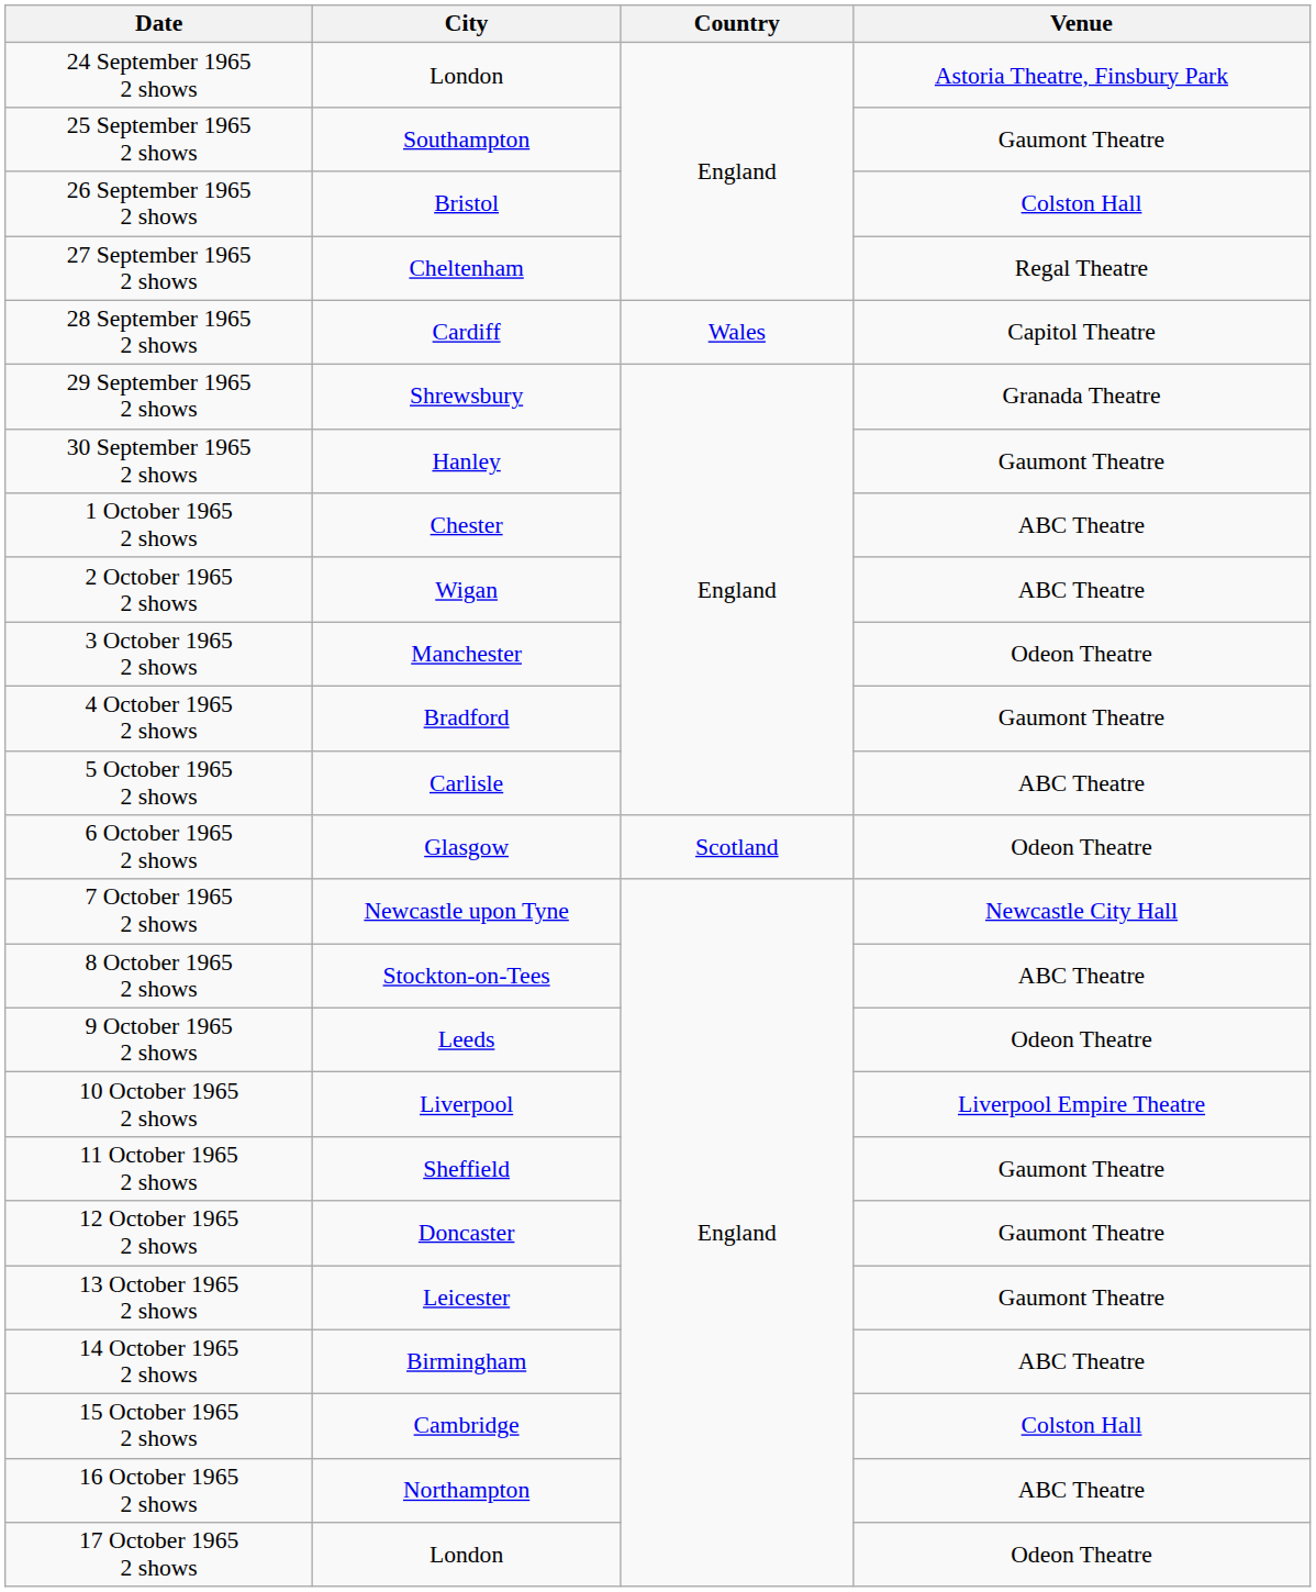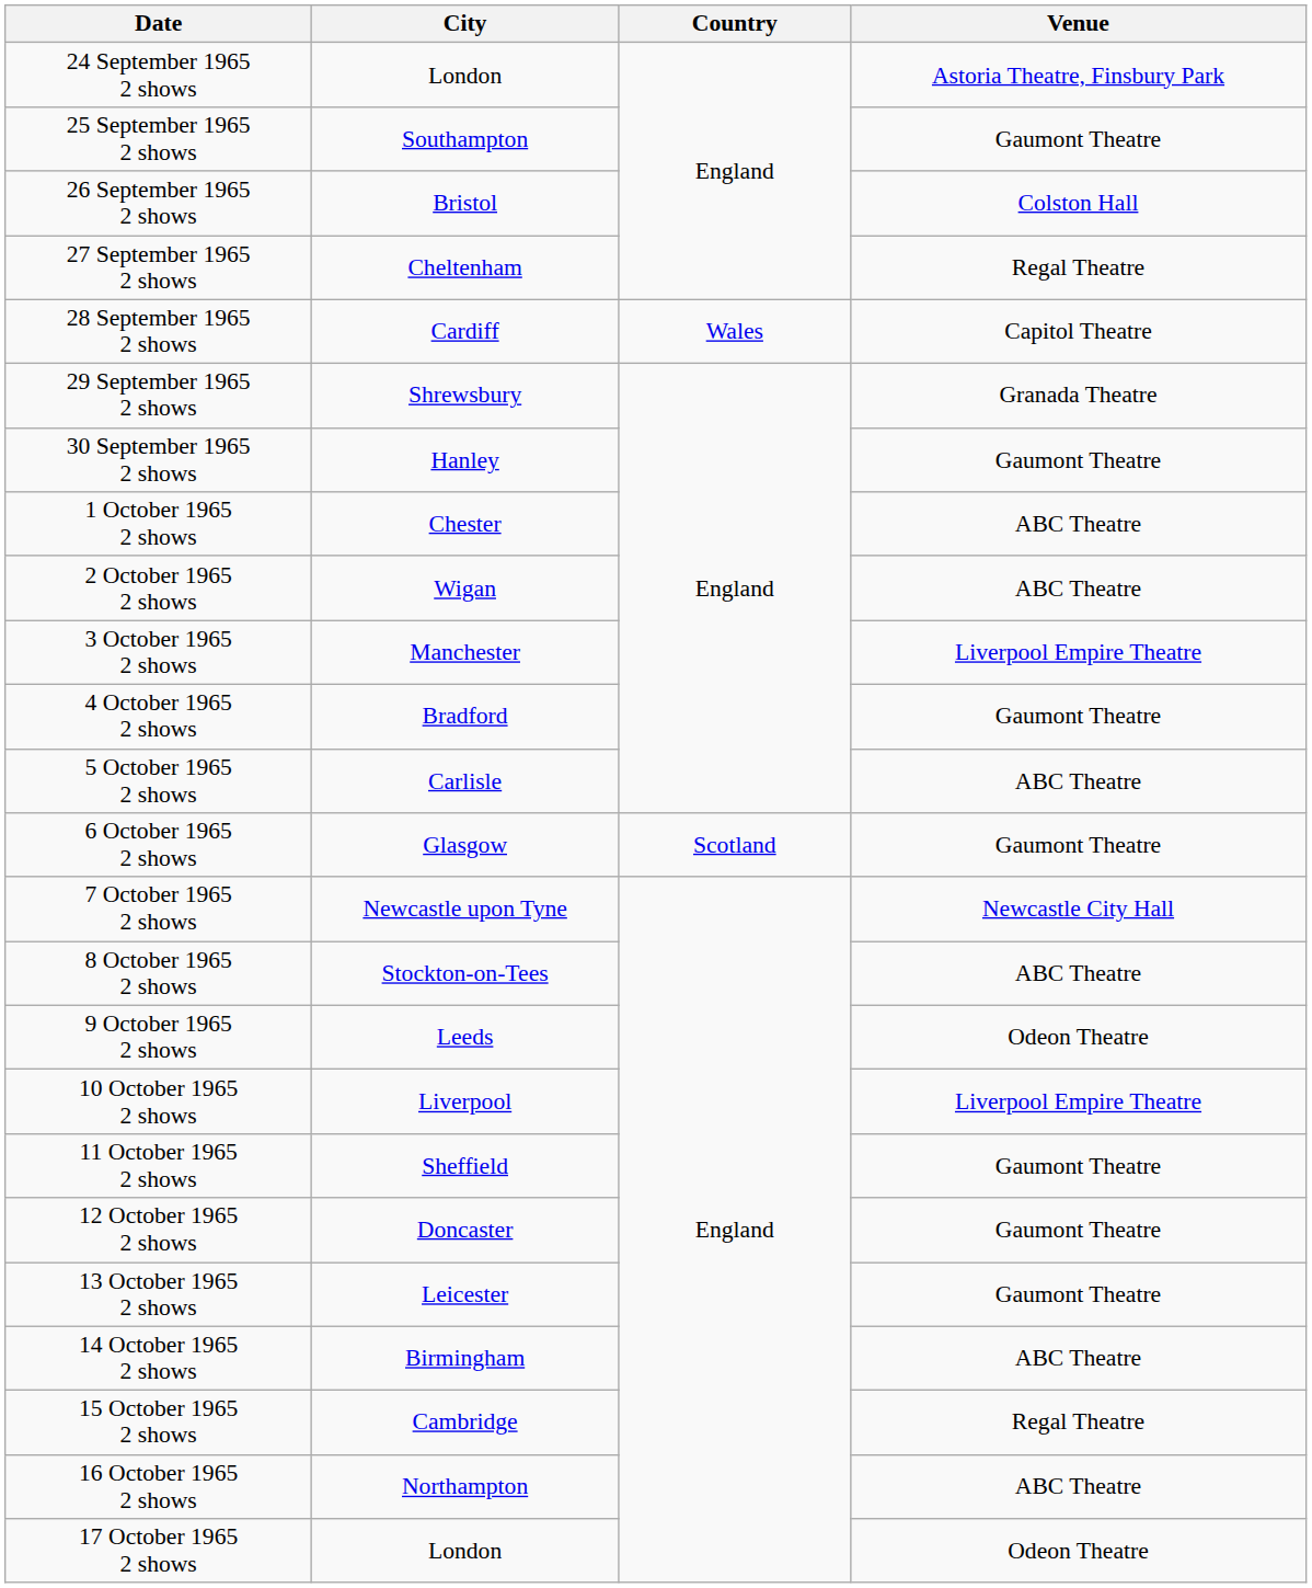3 October 1965 2 shows | Venue: Odeon Theatre -> Liverpool Empire Theatre
6 October 1965 2 shows | Venue: Odeon Theatre -> Gaumont Theatre
15 October 1965 2 shows | Venue: Colston Hall -> Regal Theatre
